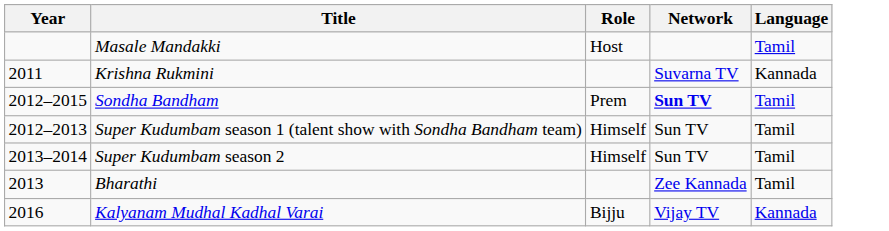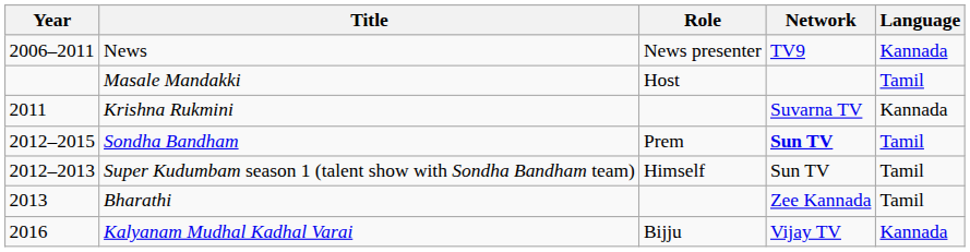+ row: 2006–2011 | News | News presenter | TV9 | Kannada
- row: 2013–2014 | Super Kudumbam season 2 | Himself | Sun TV | Tamil
